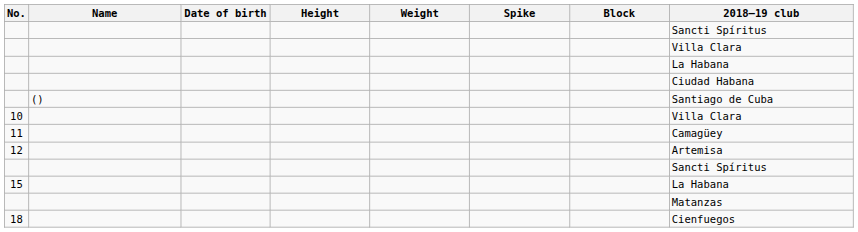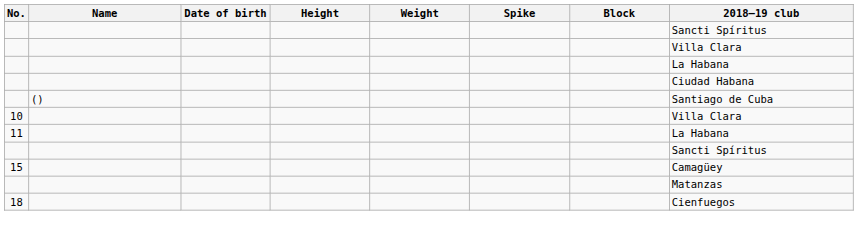11 | 2018–19 club: Camagüey -> La Habana
- row: 12 | Artemisa
15 | 2018–19 club: La Habana -> Camagüey
